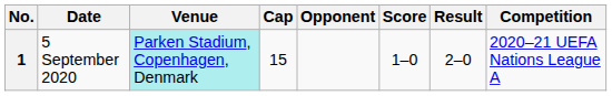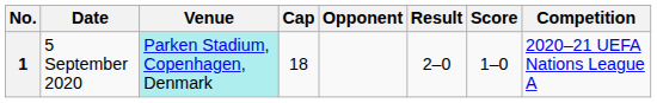columns swapped: Score <-> Result
1 | Cap: 15 -> 18
